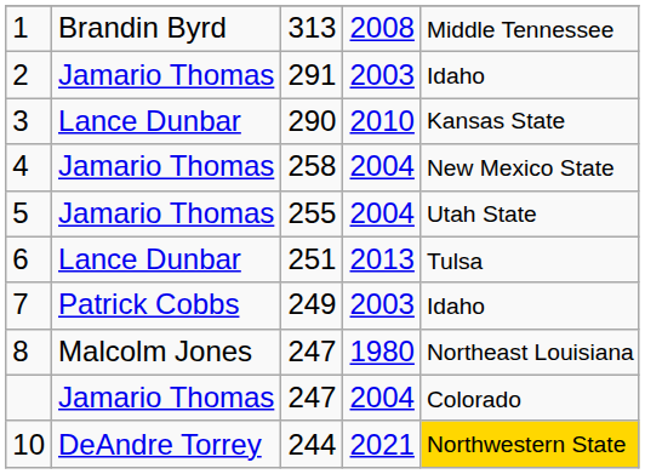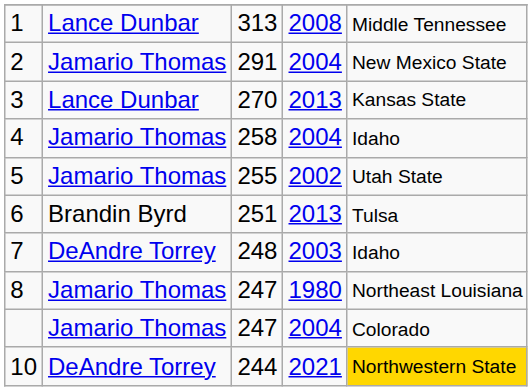1 | column 2: Brandin Byrd -> Lance Dunbar
2 | column 4: 2003 -> 2004
2 | column 5: Idaho -> New Mexico State
3 | column 3: 290 -> 270
3 | column 4: 2010 -> 2013
4 | column 5: New Mexico State -> Idaho
5 | column 4: 2004 -> 2002
6 | column 2: Lance Dunbar -> Brandin Byrd
7 | column 2: Patrick Cobbs -> DeAndre Torrey
7 | column 3: 249 -> 248
8 | column 2: Malcolm Jones -> Jamario Thomas
